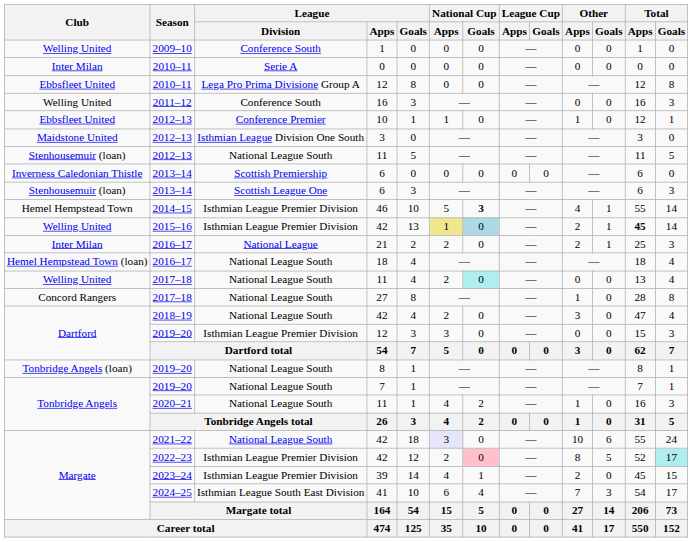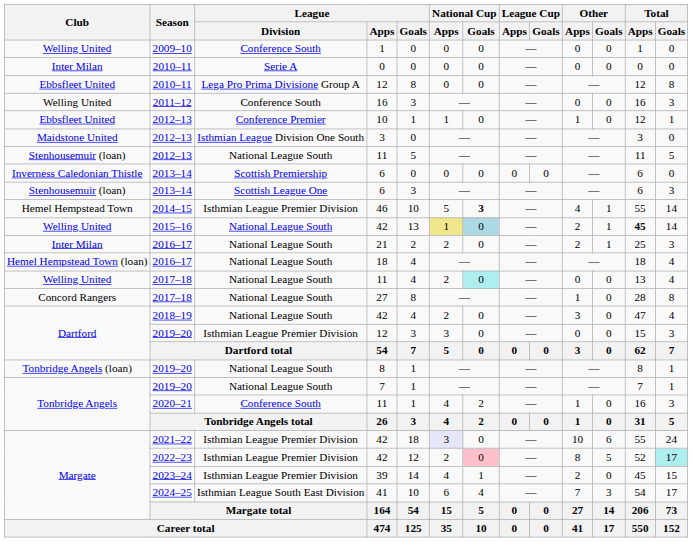2015–16 / 42 | League / Division: Isthmian League Premier Division -> National League South
21 | League / Division: National League -> National League South
2020–21 / 11 | League / Division: National League South -> Conference South
2021–22 / 42 | League / Division: National League South -> Isthmian League Premier Division
